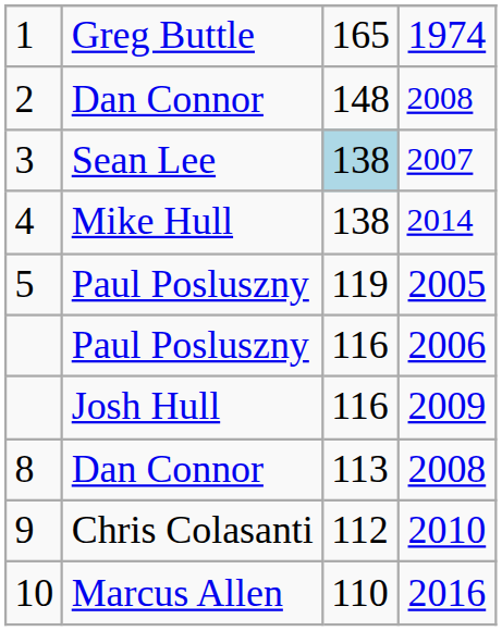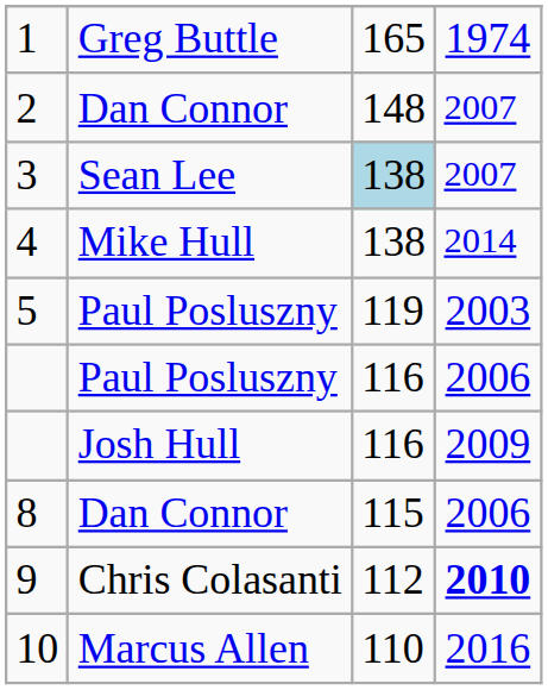2 | column 4: 2008 -> 2007
5 | column 4: 2005 -> 2003
8 | column 3: 113 -> 115
8 | column 4: 2008 -> 2006
9 | column 4: normal -> bold
